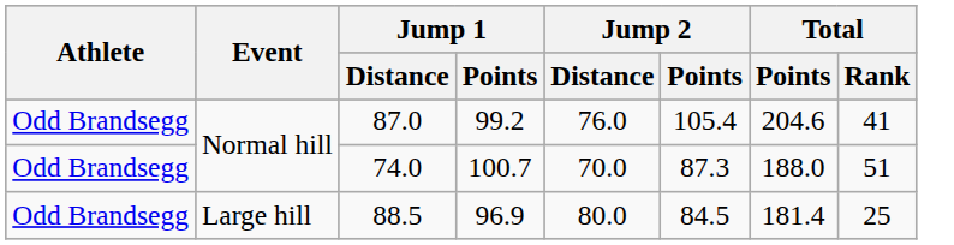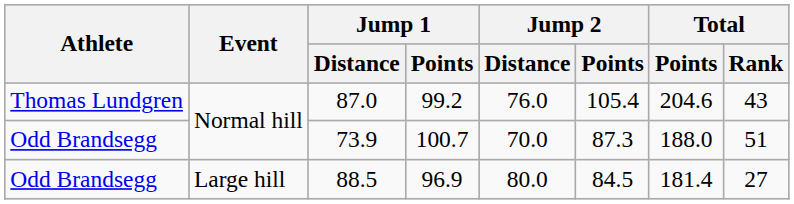99.2 | Athlete: Odd Brandsegg -> Thomas Lundgren
99.2 | Total / Rank: 41 -> 43
100.7 | Jump 1 / Distance: 74.0 -> 73.9
96.9 | Total / Rank: 25 -> 27
